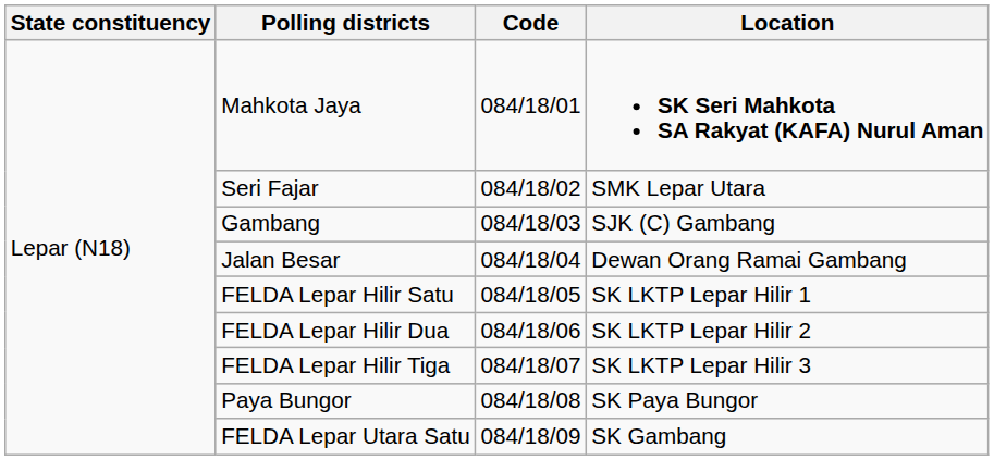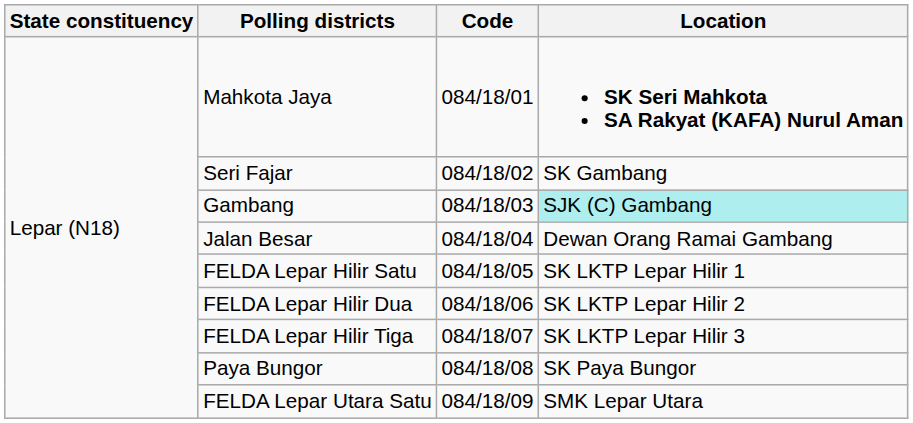Seri Fajar | Location: SMK Lepar Utara -> SK Gambang
Gambang | Location: no background -> paleturquoise background
FELDA Lepar Utara Satu | Location: SK Gambang -> SMK Lepar Utara
